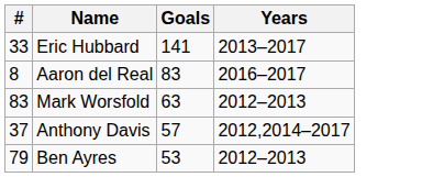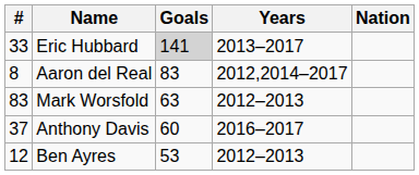+ column: Nation
Eric Hubbard | Goals: no background -> lightgrey background
Aaron del Real | Years: 2016–2017 -> 2012,2014–2017
Anthony Davis | Goals: 57 -> 60
Anthony Davis | Years: 2012,2014–2017 -> 2016–2017
Ben Ayres | #: 79 -> 12
